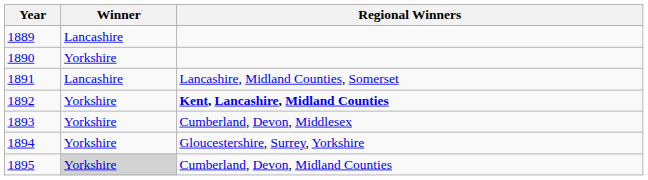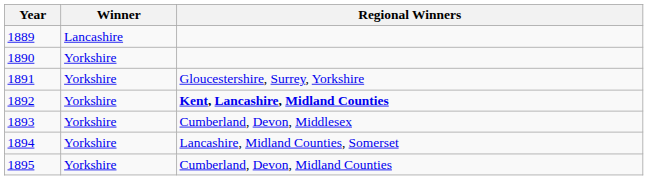1891 | Winner: Lancashire -> Yorkshire
1891 | Regional Winners: Lancashire, Midland Counties, Somerset -> Gloucestershire, Surrey, Yorkshire
1894 | Regional Winners: Gloucestershire, Surrey, Yorkshire -> Lancashire, Midland Counties, Somerset
1895 | Winner: lightgrey background -> no background
